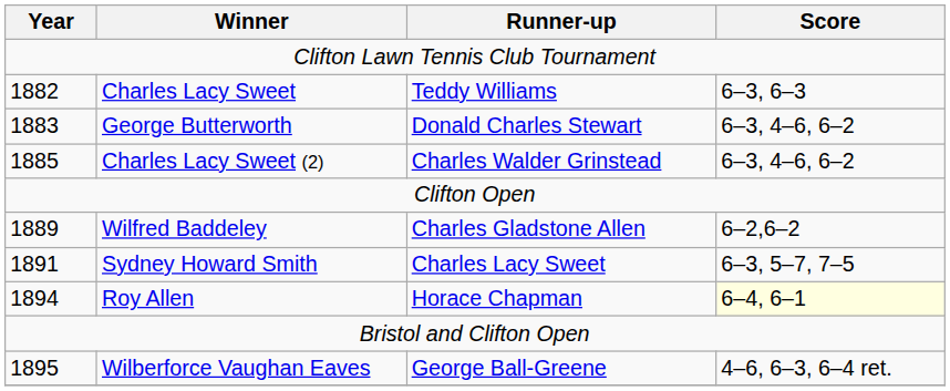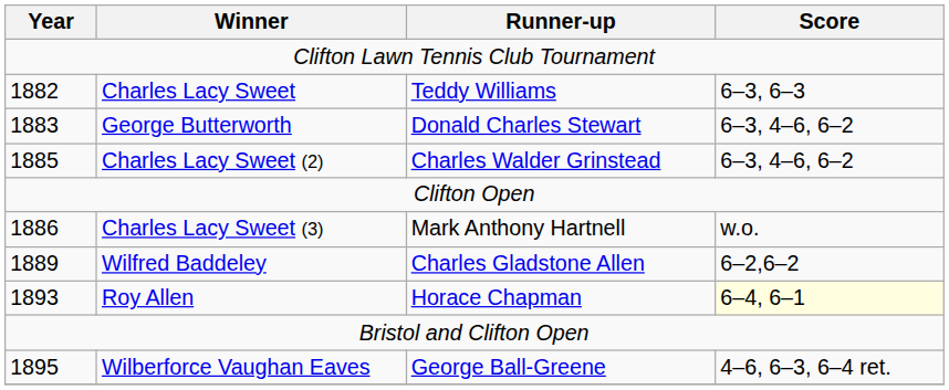+ row: 1886 | Charles Lacy Sweet (3) | Mark Anthony Hartnell | w.o.
- row: 1891 | Sydney Howard Smith | Charles Lacy Sweet | 6–3, 5–7, 7–5
Roy Allen | Year: 1894 -> 1893
